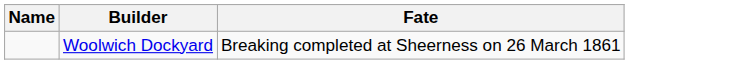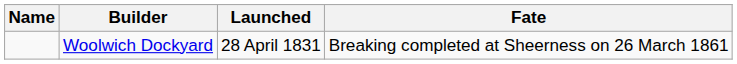+ column: Launched | 28 April 1831
